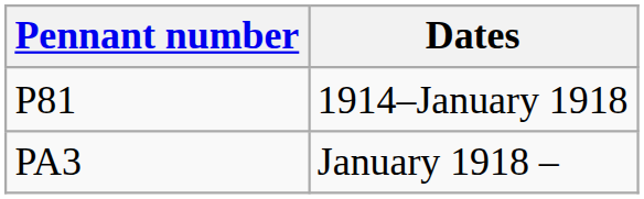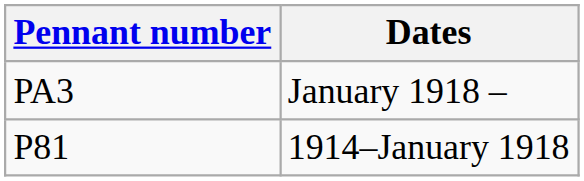rows swapped: P81 <-> PA3
